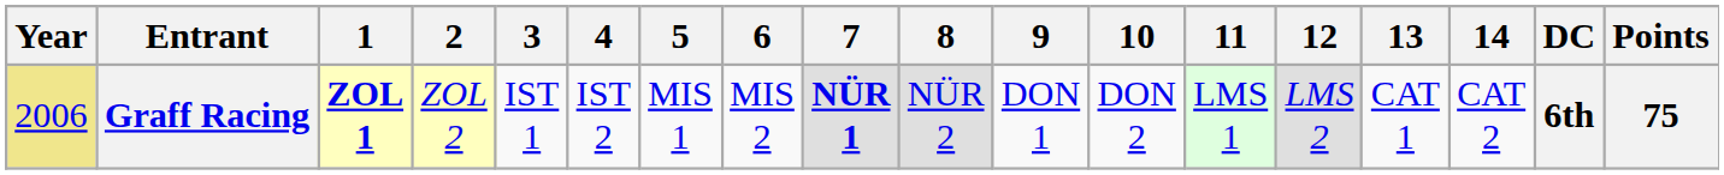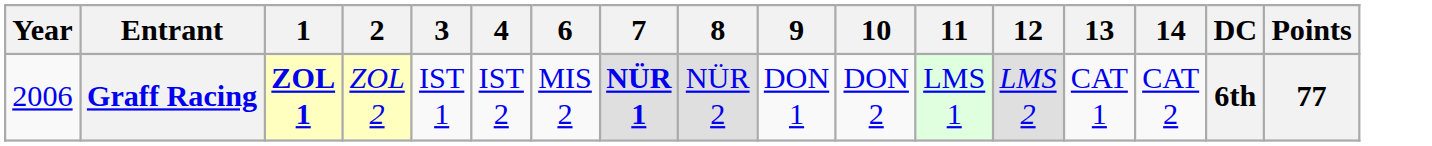- column: 5 | MIS 1
Graff Racing | Year: khaki background -> no background
Graff Racing | Points: 75 -> 77
